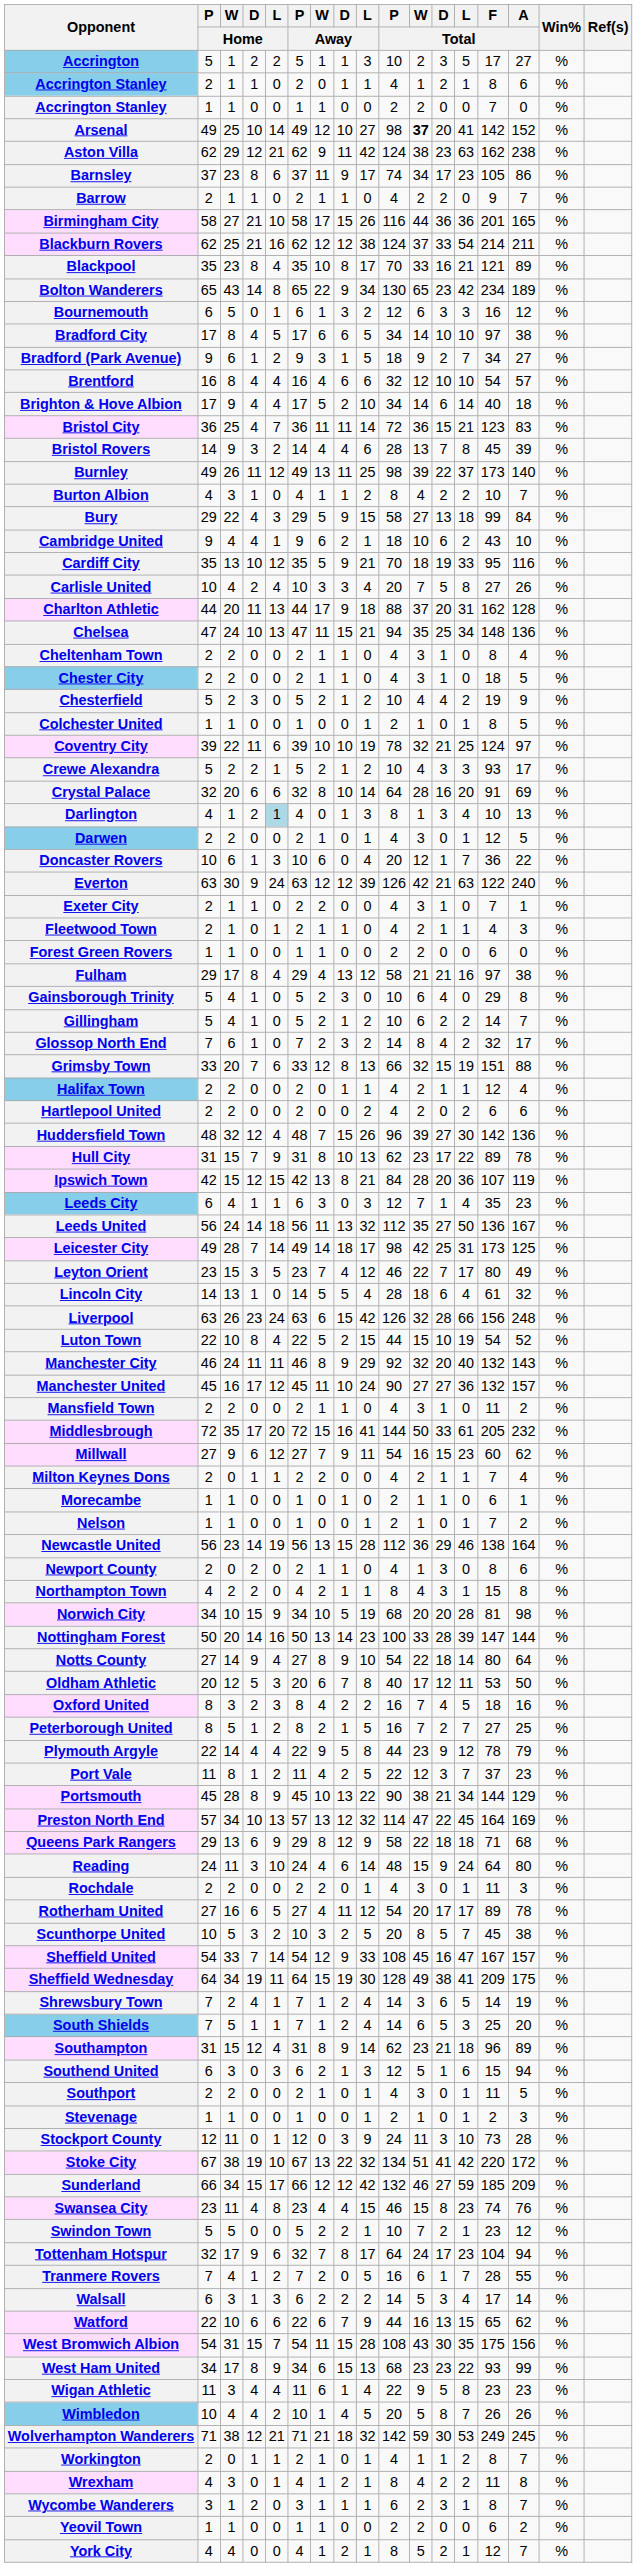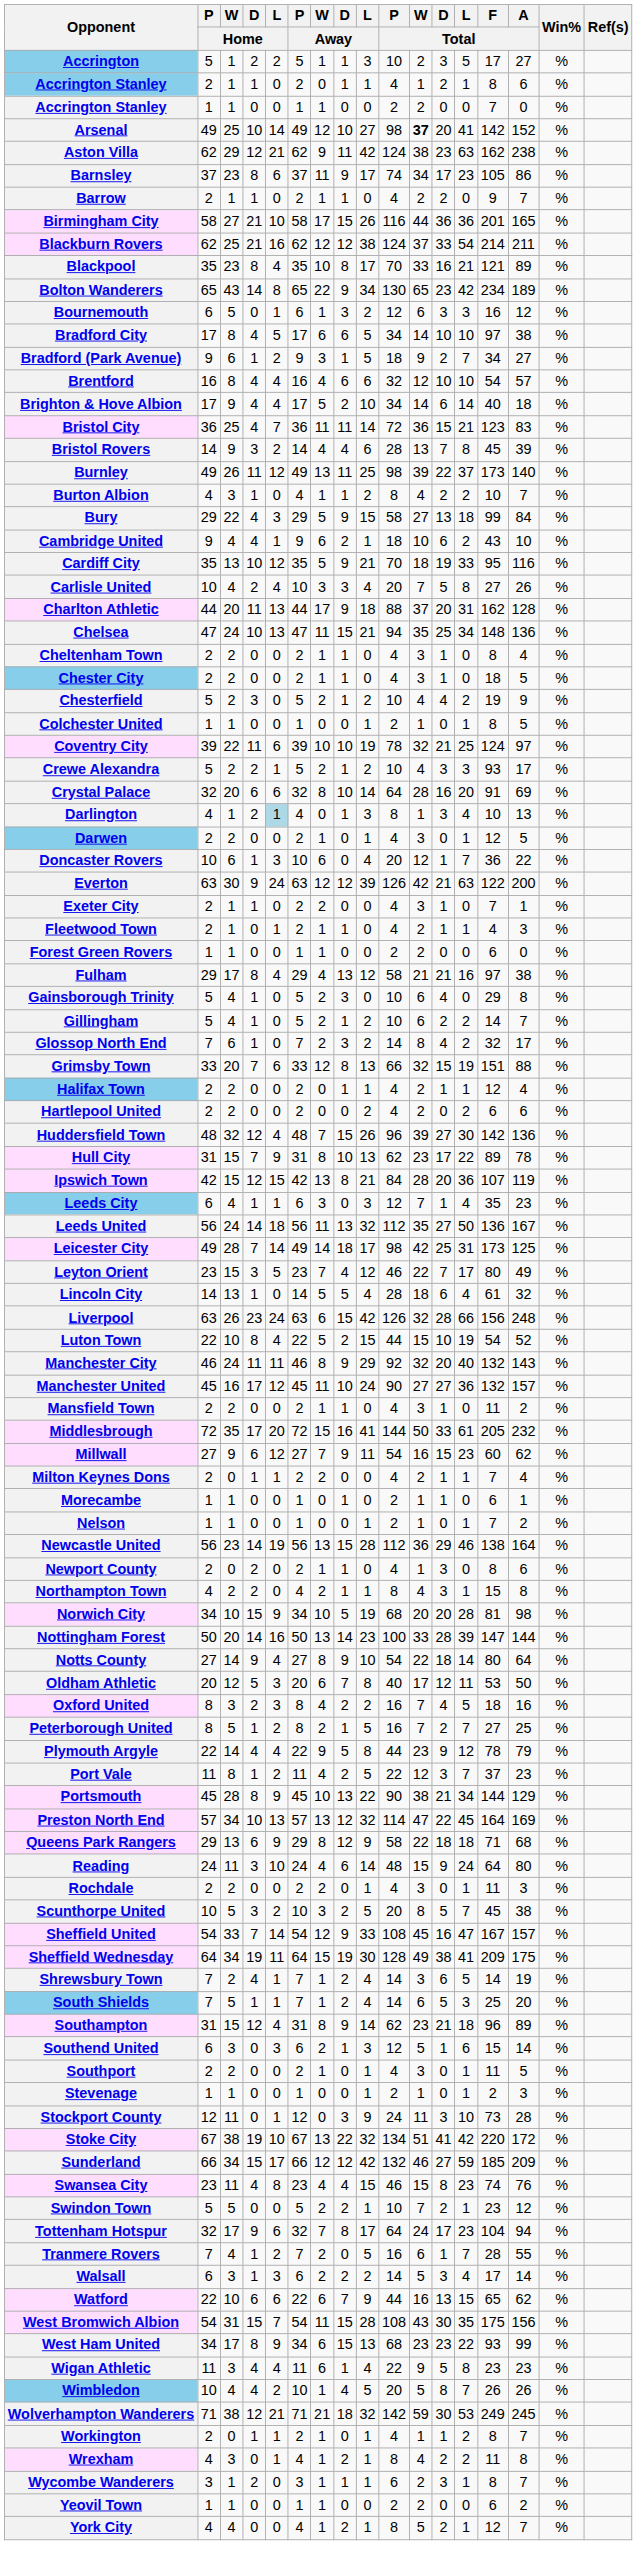Everton | A / Total: 240 -> 200
- row: Rotherham United | 27 | 16 | 6 | 5 | 27 | 4 | 11 | 12 | 54 | 20 | 17 | 17 | 89 | 78 | %
Southend United | A / Total: 94 -> 14
